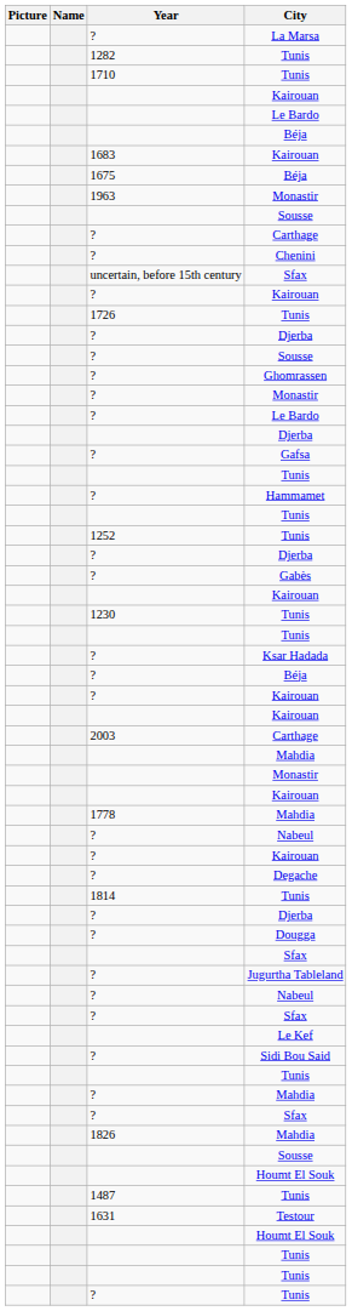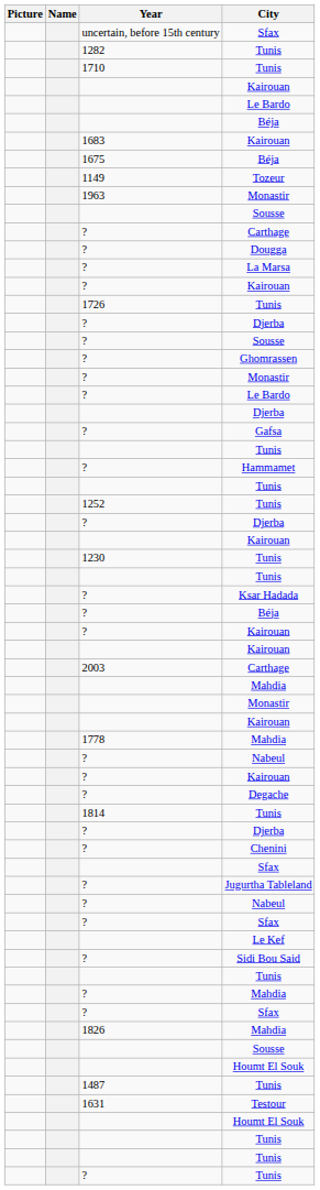rows swapped: uncertain, before 15th century / Sfax <-> La Marsa
+ row: 1149 | Tozeur
rows swapped: Dougga <-> Chenini
- row: ? | Gabès
